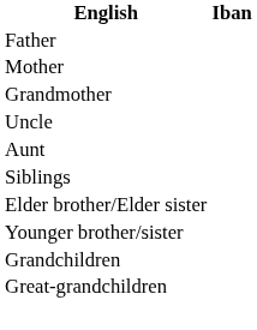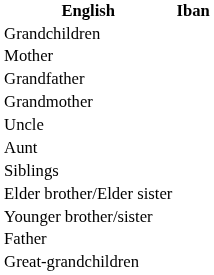rows swapped: Father <-> Grandchildren
+ row: Grandfather
